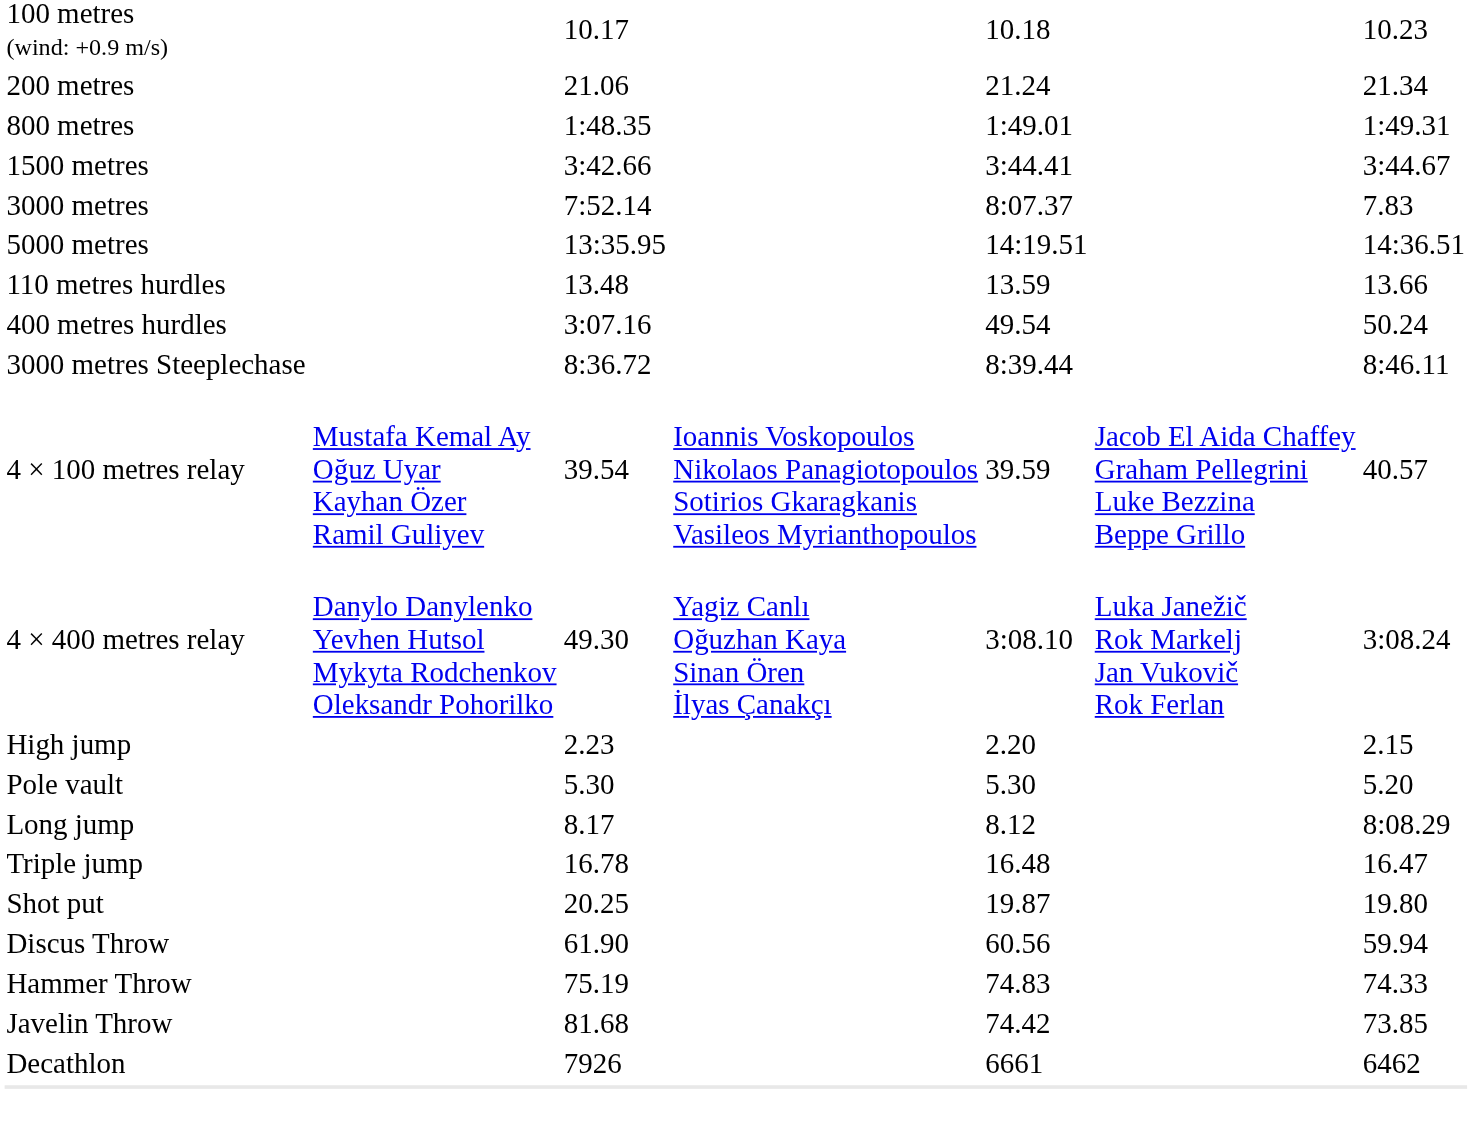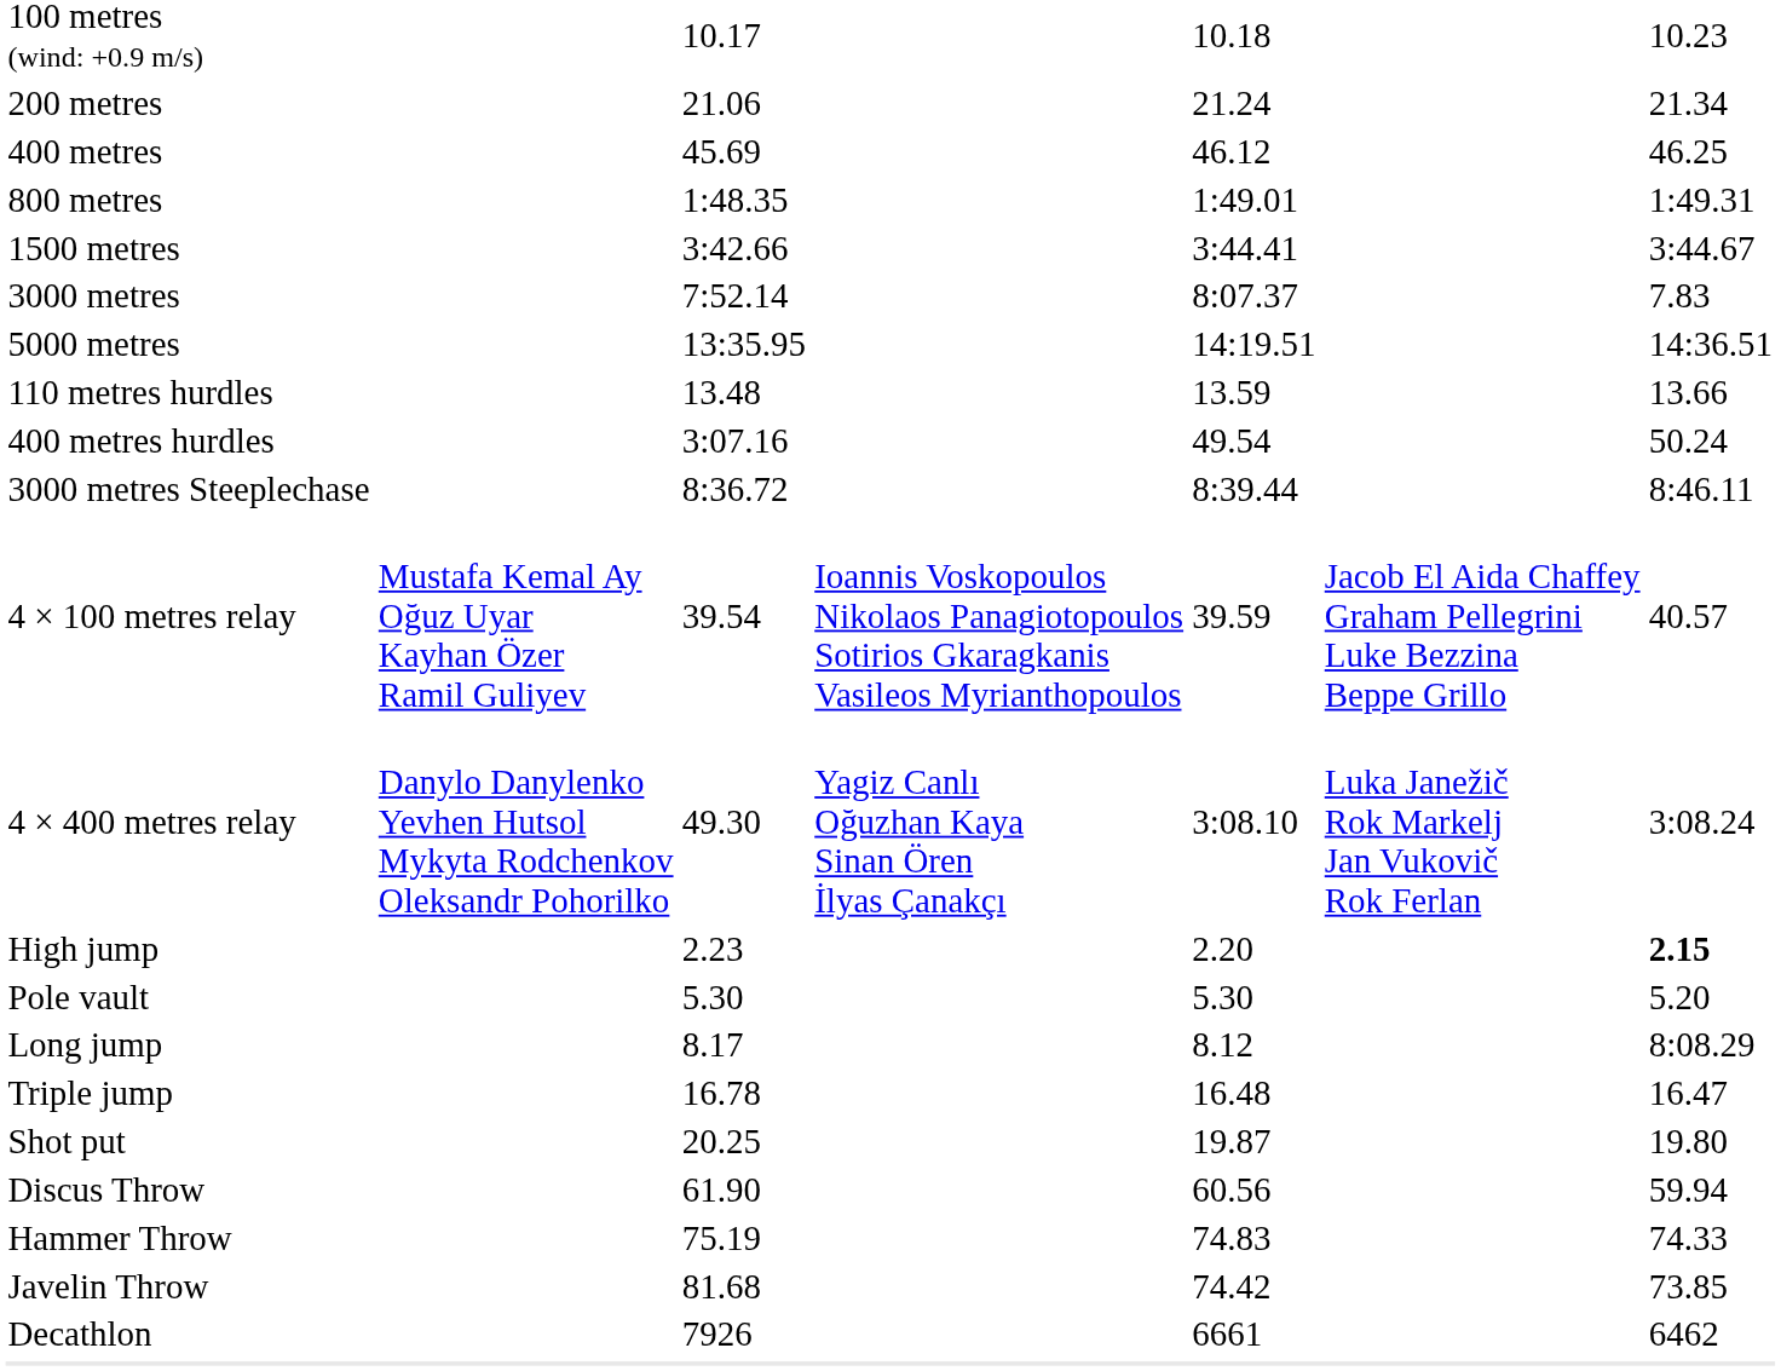+ row: 400 metres | 45.69 | 46.12 | 46.25
High jump | column 7: normal -> bold
